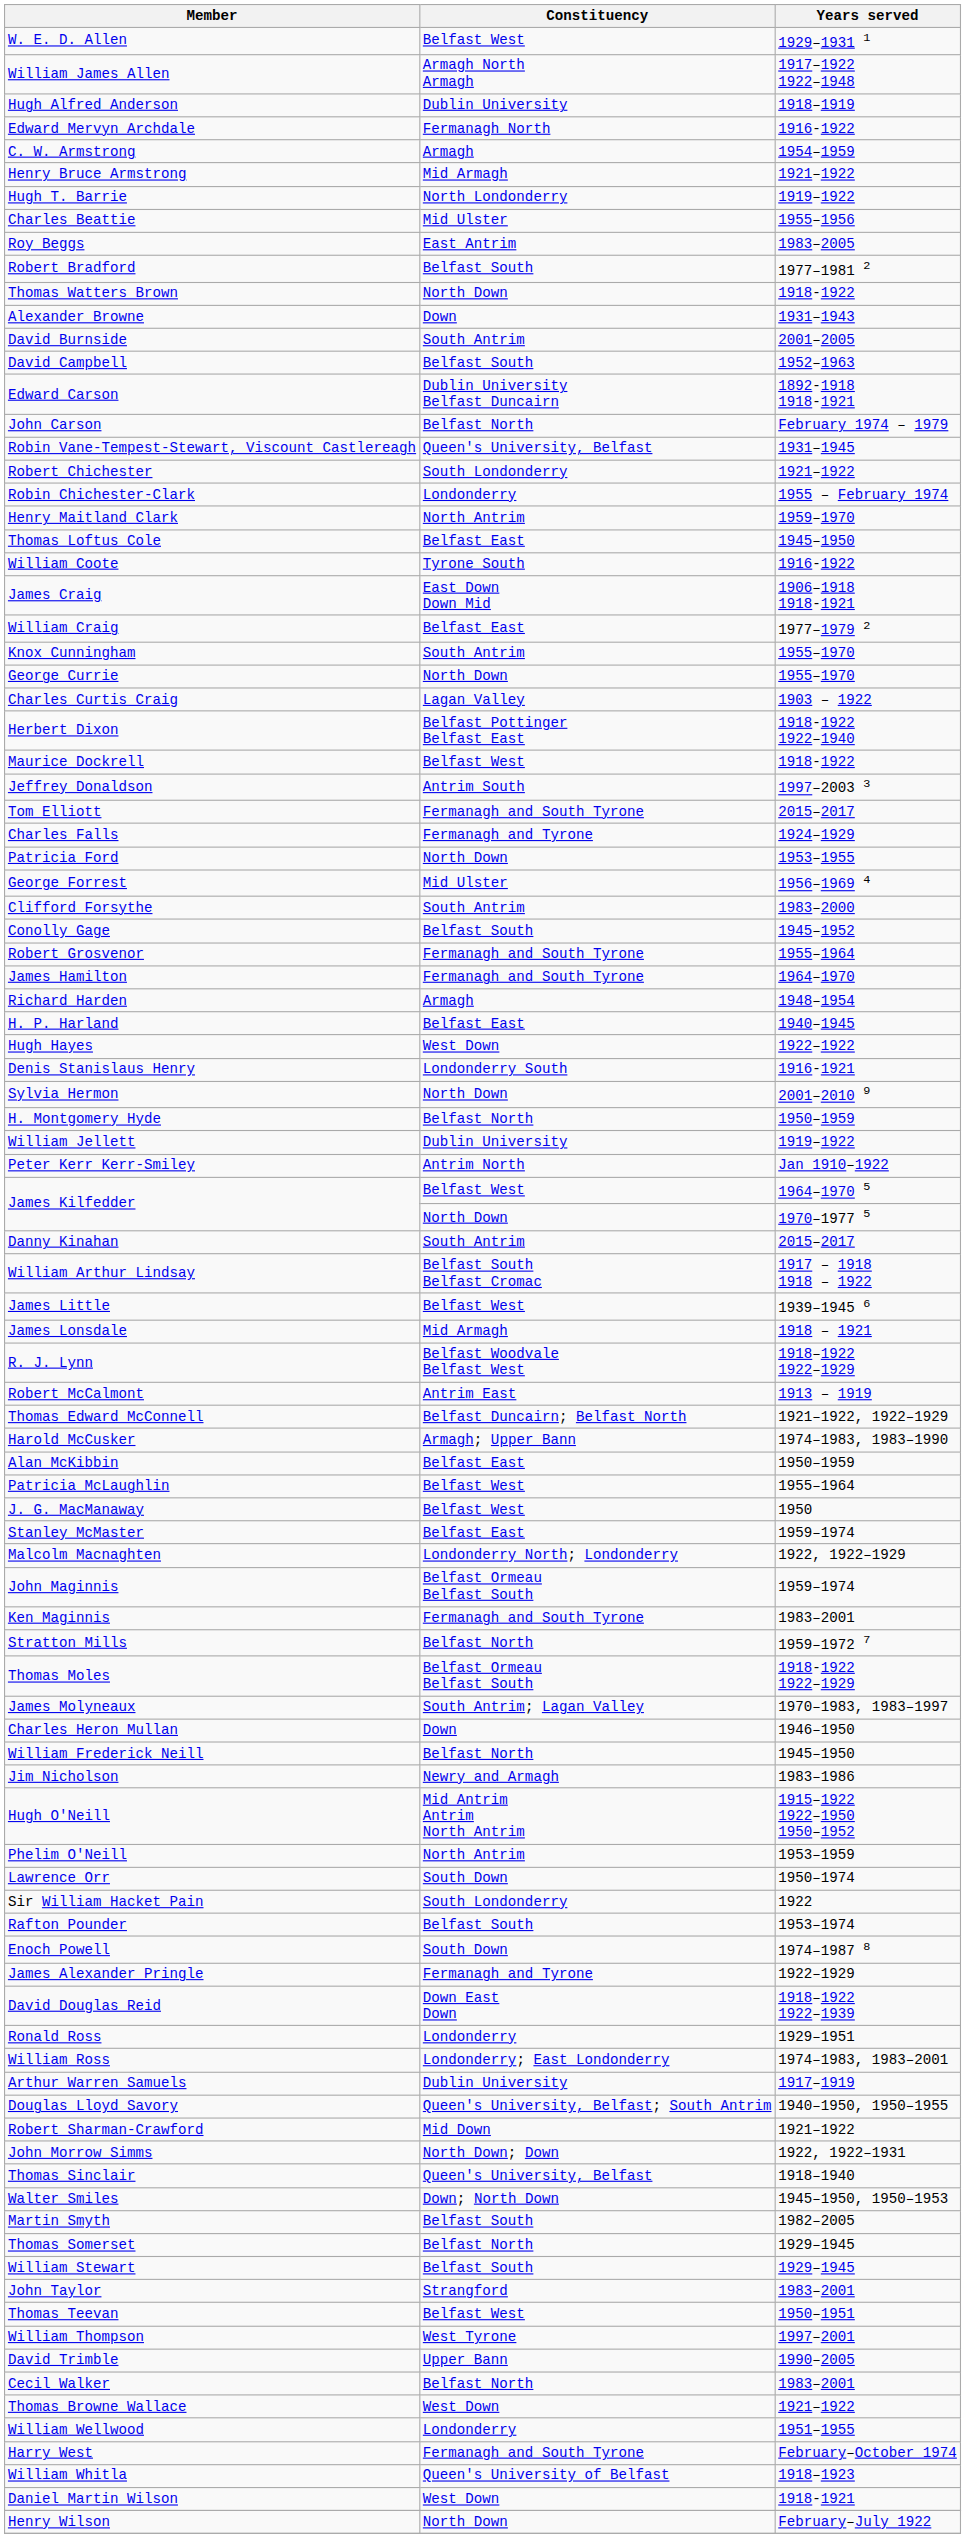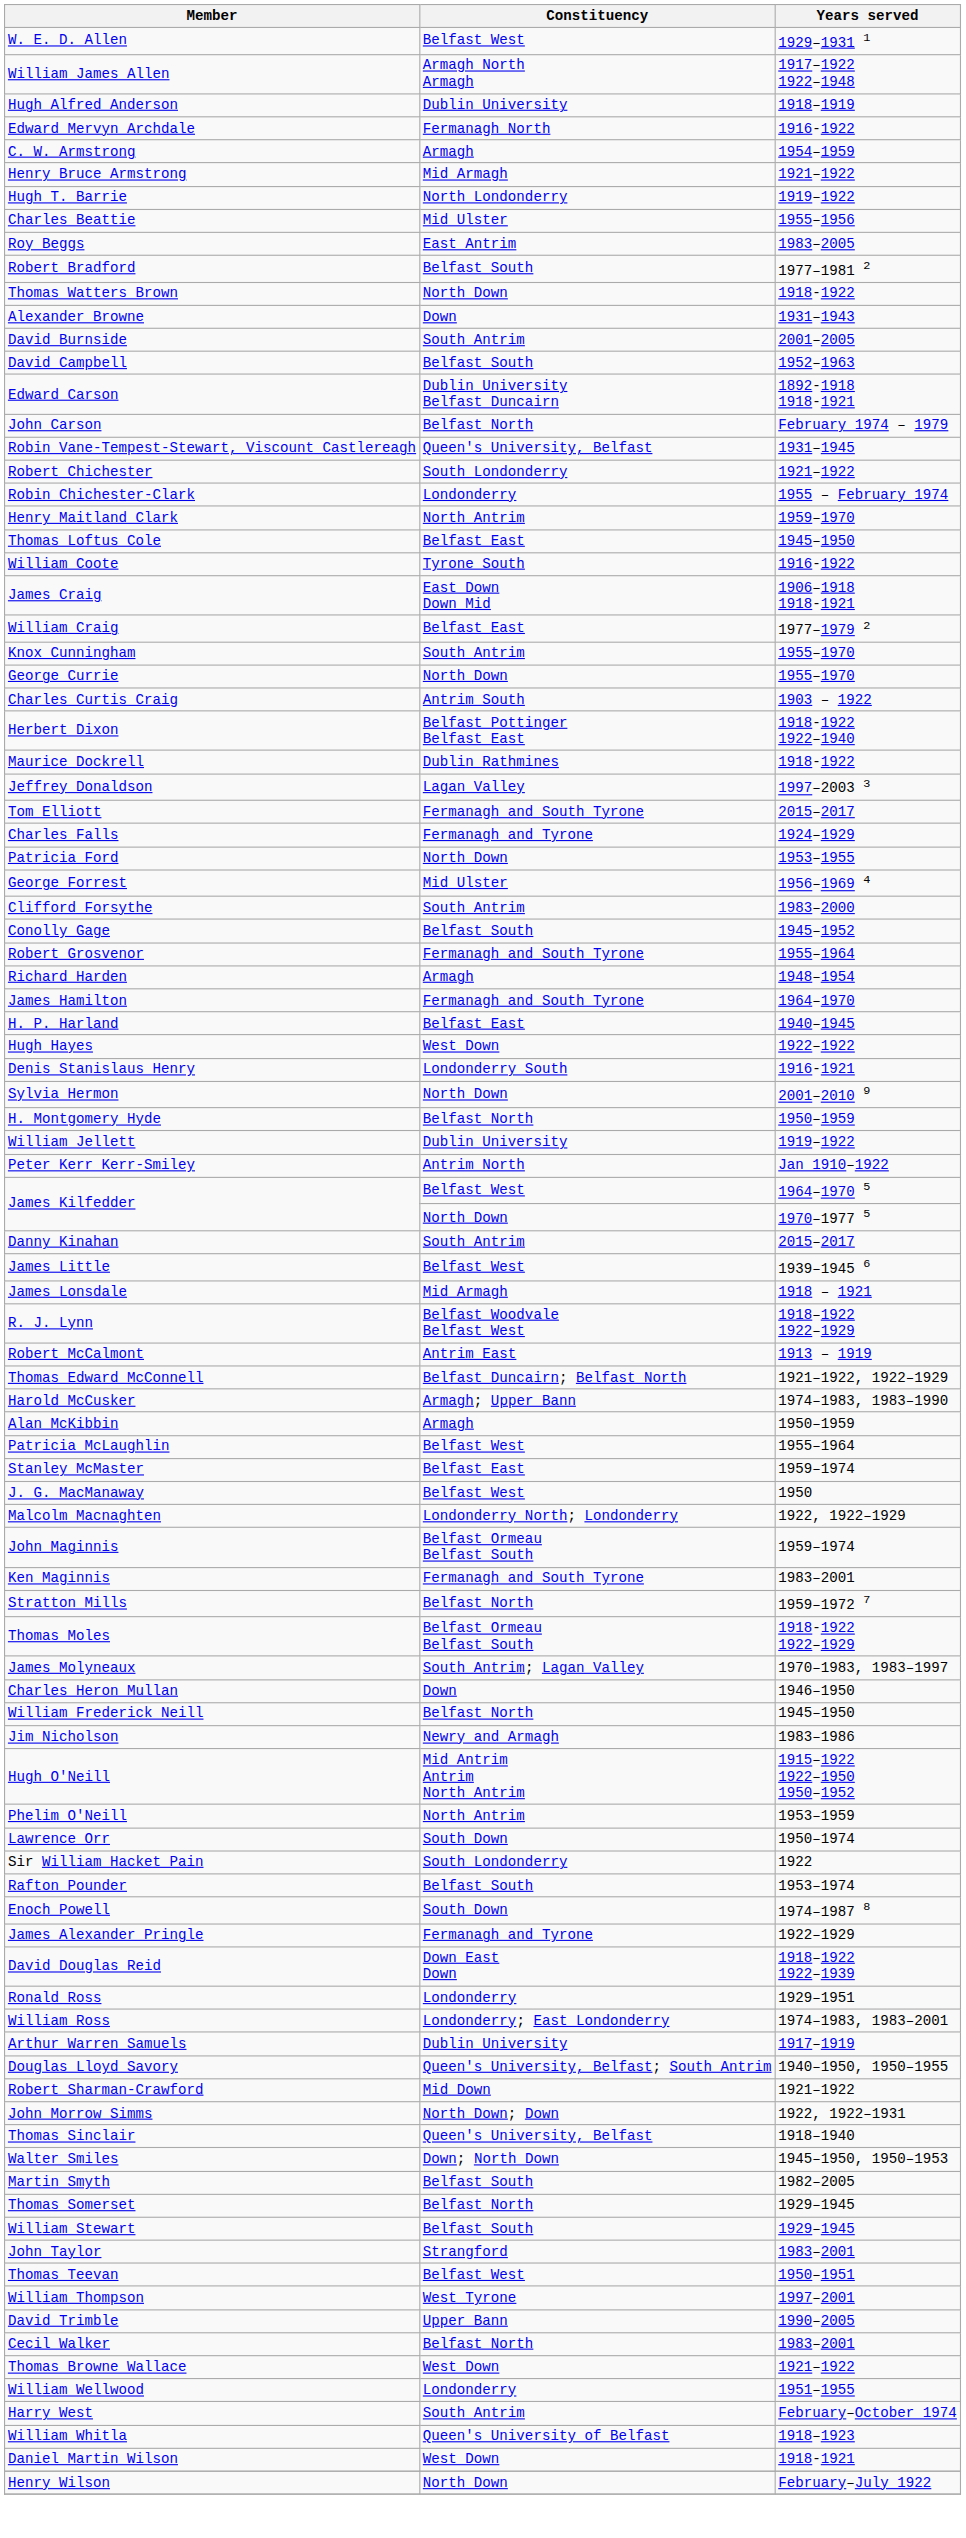Charles Curtis Craig | Constituency: Lagan Valley -> Antrim South
Maurice Dockrell | Constituency: Belfast West -> Dublin Rathmines
Jeffrey Donaldson | Constituency: Antrim South -> Lagan Valley
rows swapped: James Hamilton <-> Richard Harden
- row: William Arthur Lindsay | Belfast South Belfast Cromac | 1917 – 1918 1918 – 1922
Alan McKibbin | Constituency: Belfast East -> Armagh
rows swapped: J. G. MacManaway <-> Stanley McMaster
Harry West | Constituency: Fermanagh and South Tyrone -> South Antrim
